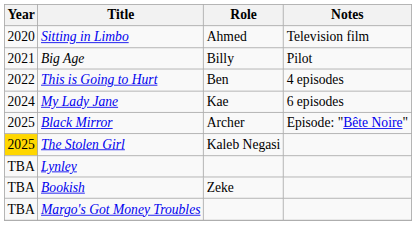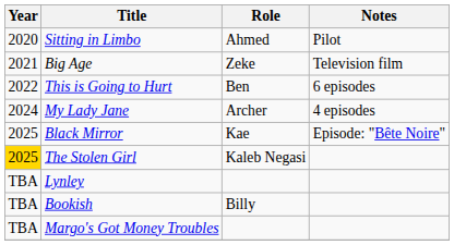Sitting in Limbo | Notes: Television film -> Pilot
Big Age | Role: Billy -> Zeke
Big Age | Notes: Pilot -> Television film
This is Going to Hurt | Notes: 4 episodes -> 6 episodes
My Lady Jane | Role: Kae -> Archer
My Lady Jane | Notes: 6 episodes -> 4 episodes
Black Mirror | Role: Archer -> Kae
Bookish | Role: Zeke -> Billy
